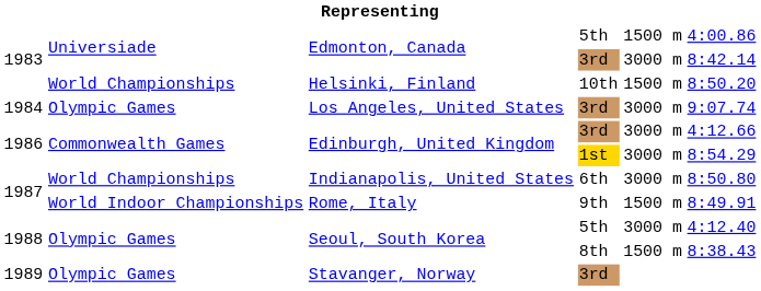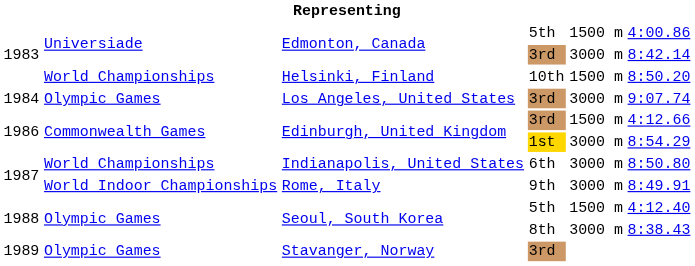Edinburgh, United Kingdom / 3rd | column 5: 3000 m -> 1500 m
Rome, Italy | column 5: 1500 m -> 3000 m
Seoul, South Korea / 5th | column 5: 3000 m -> 1500 m
Seoul, South Korea / 8th | column 5: 1500 m -> 3000 m
